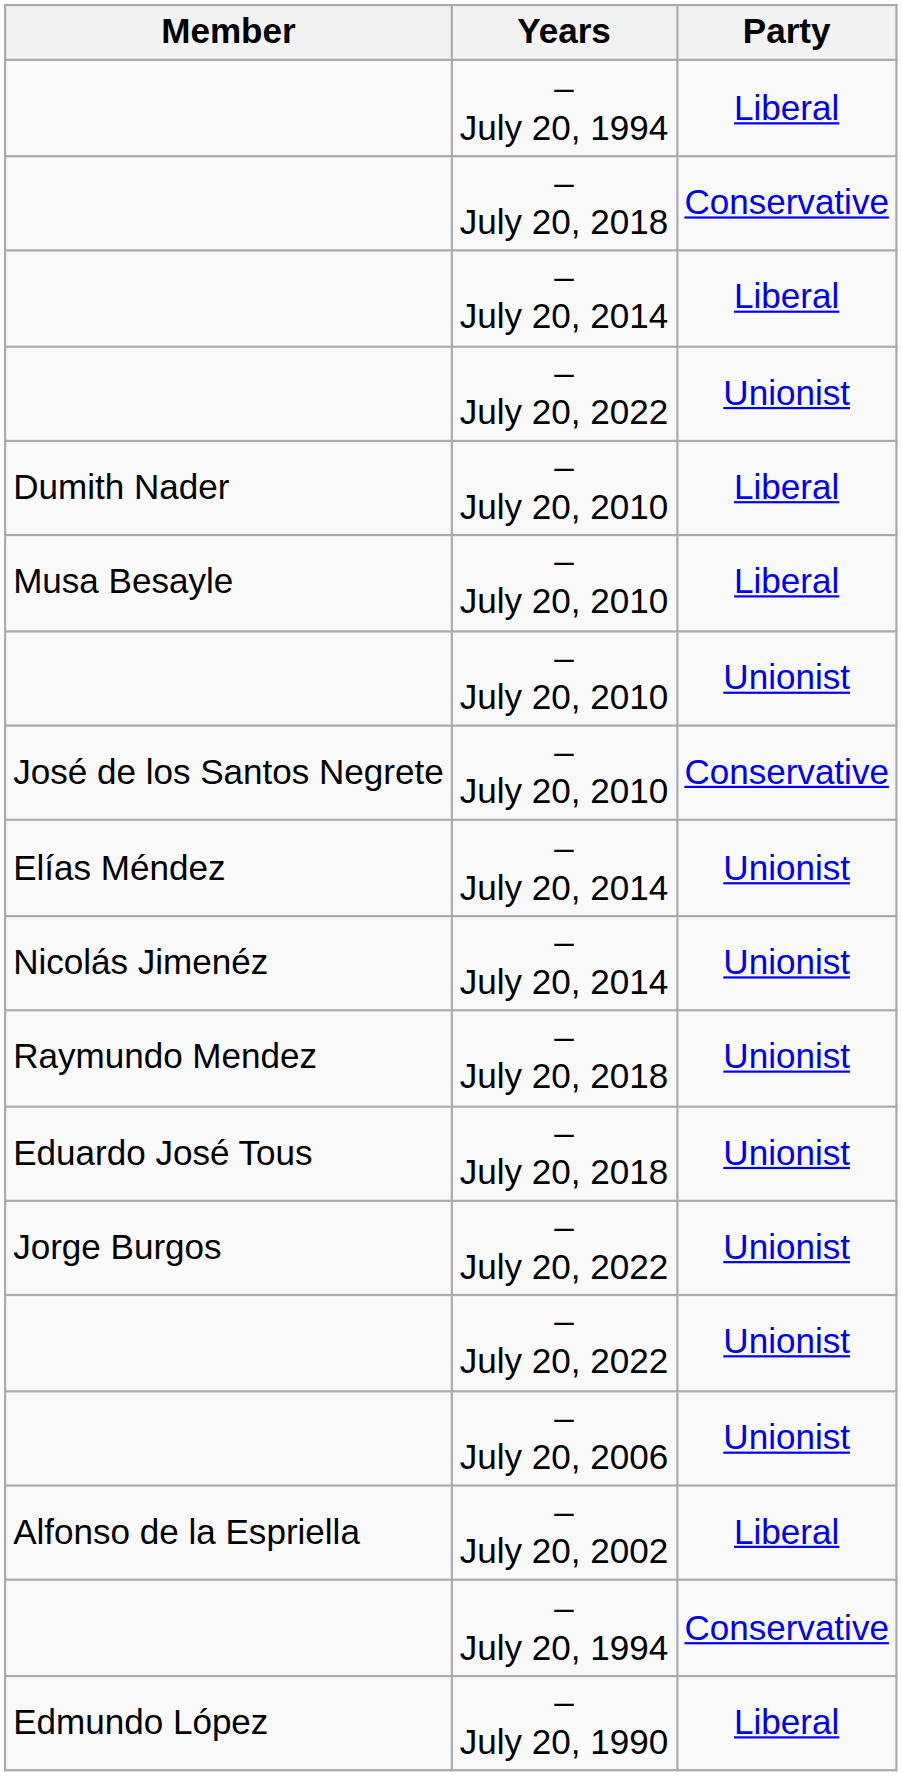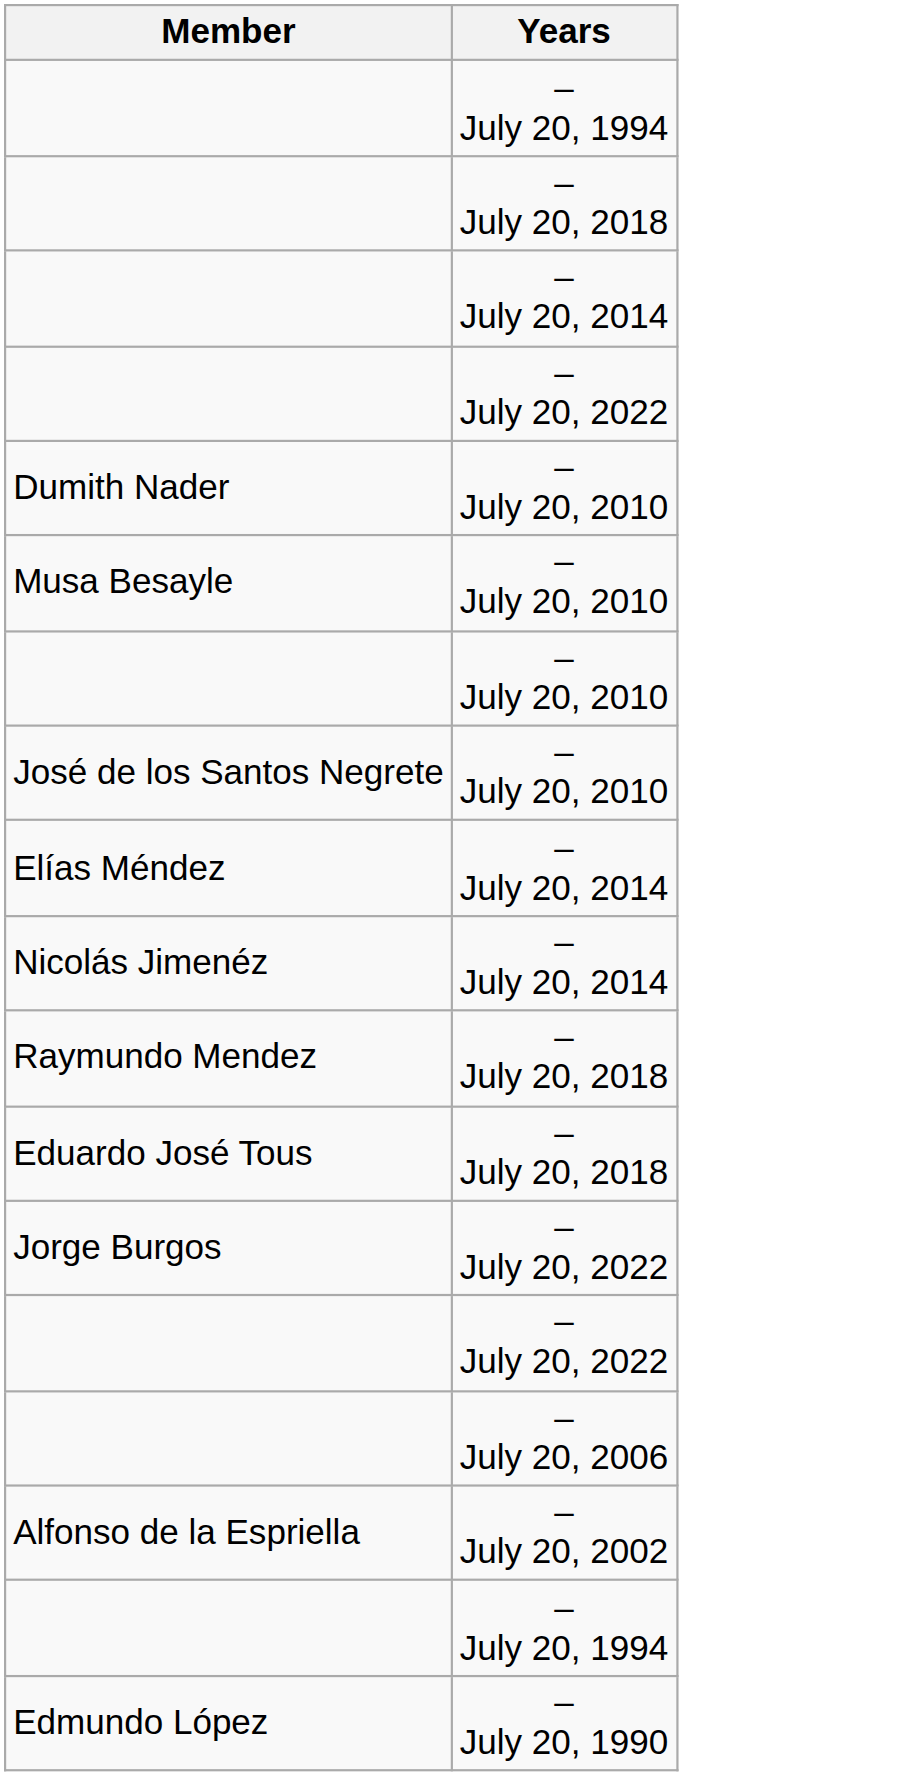- column: Party | Liberal | Conservative | Liberal | Unionist | Liberal | Liberal | Unionist | Conservative | Unionist | Unionist | Unionist | Unionist | Unionist | Unionist | Unionist | Liberal | Conservative | Liberal
